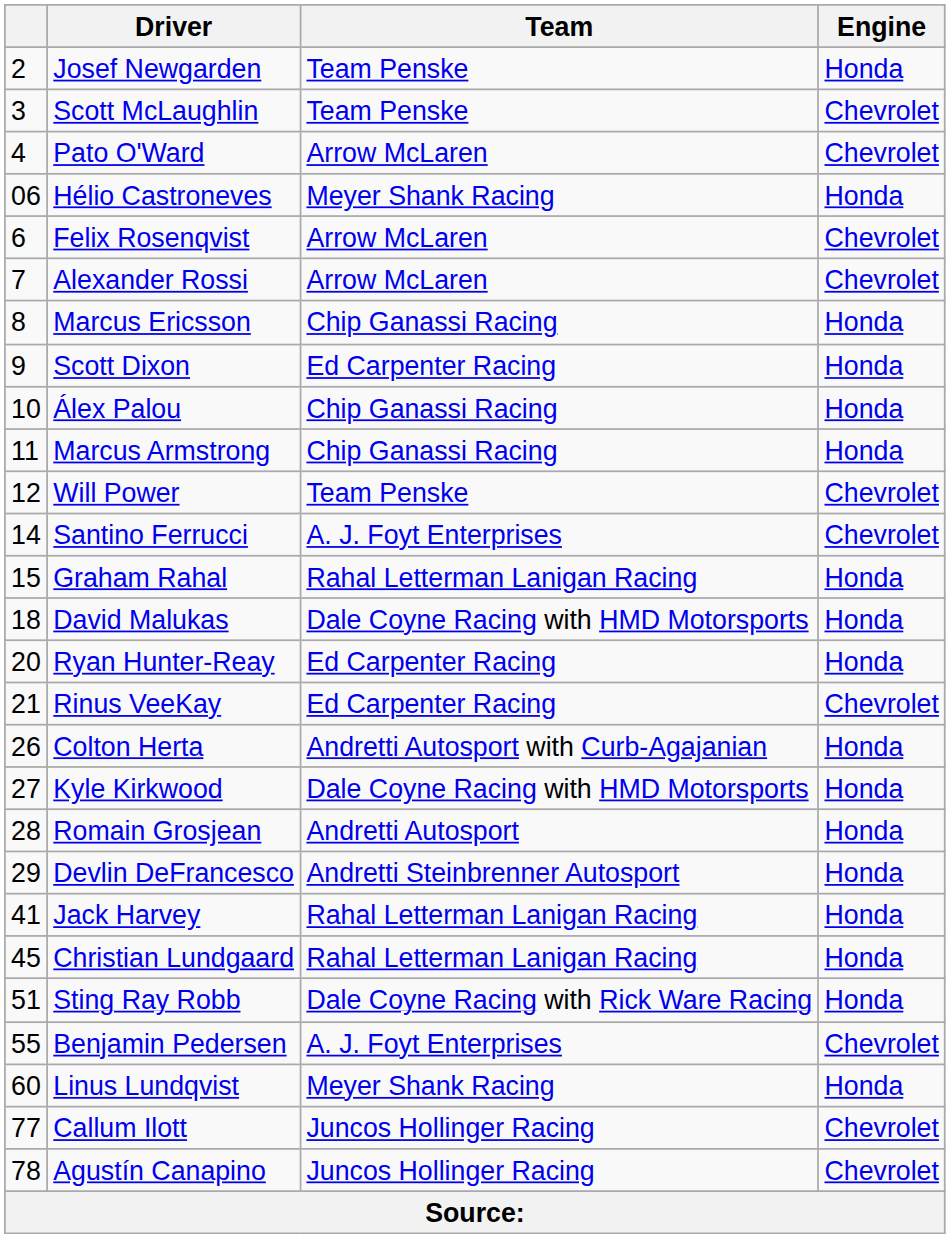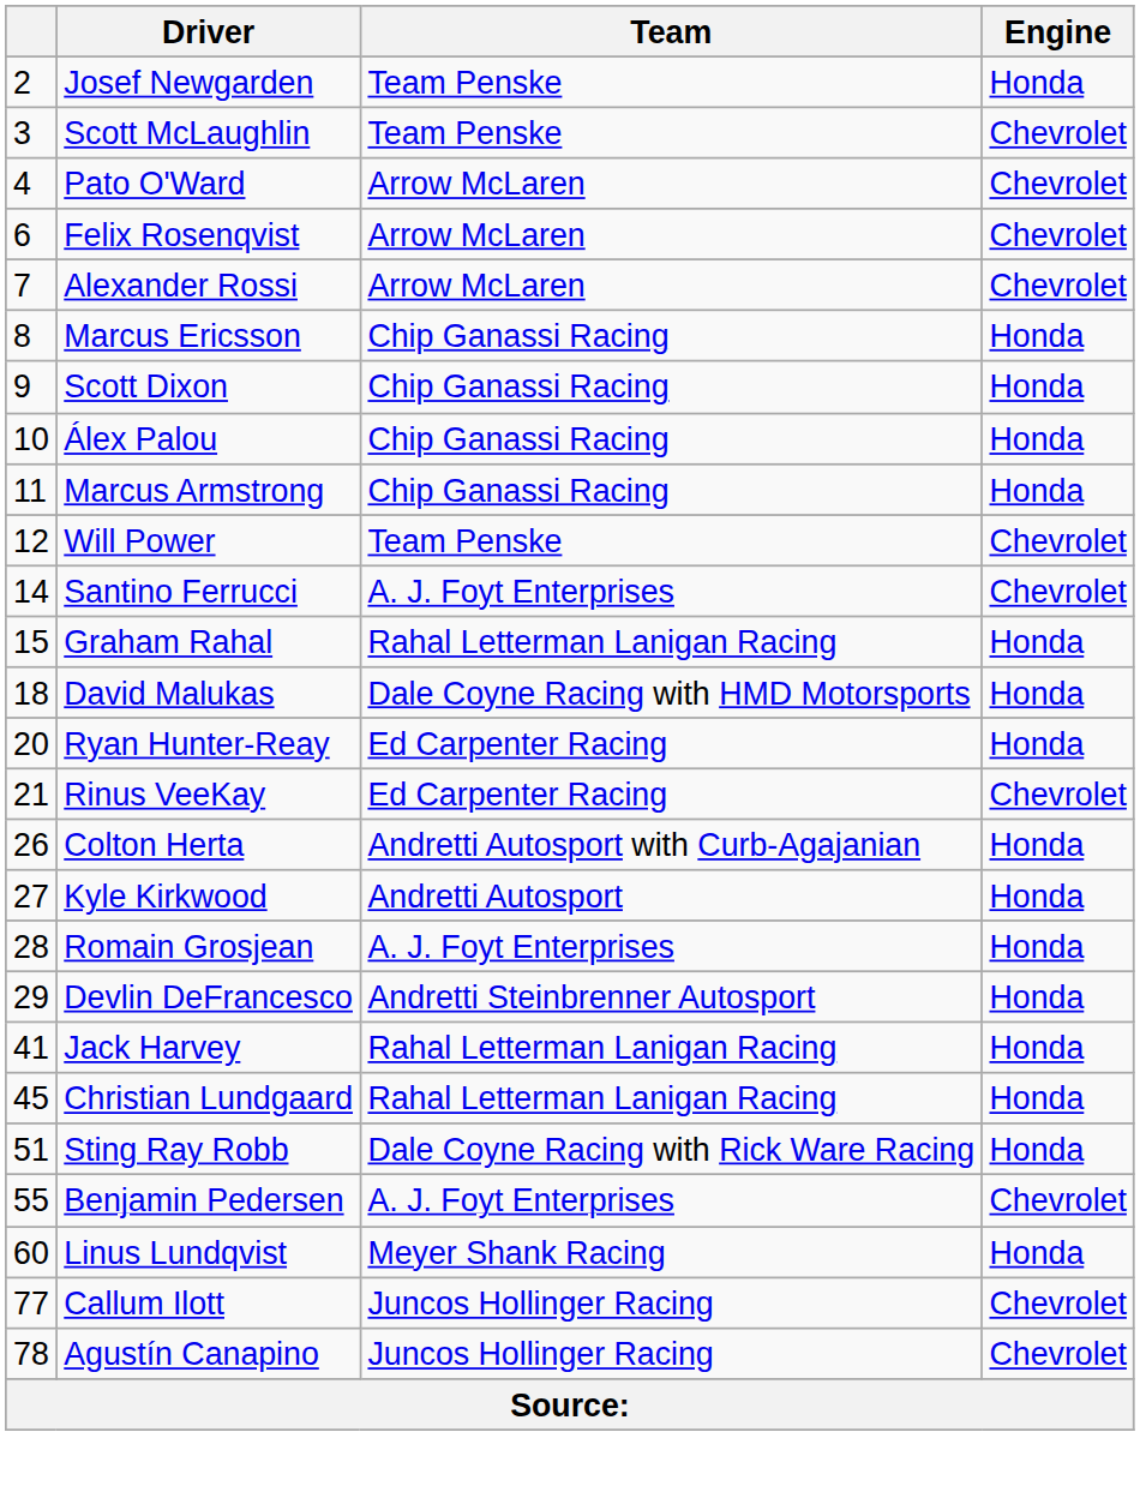- row: 06 | Hélio Castroneves | Meyer Shank Racing | Honda
Scott Dixon | Team: Ed Carpenter Racing -> Chip Ganassi Racing
Kyle Kirkwood | Team: Dale Coyne Racing with HMD Motorsports -> Andretti Autosport
Romain Grosjean | Team: Andretti Autosport -> A. J. Foyt Enterprises
